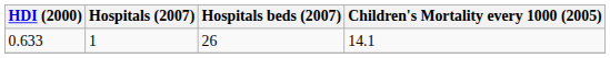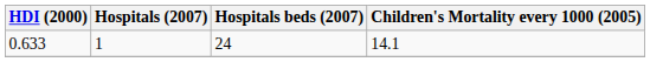0.633 | Hospitals beds (2007): 26 -> 24
